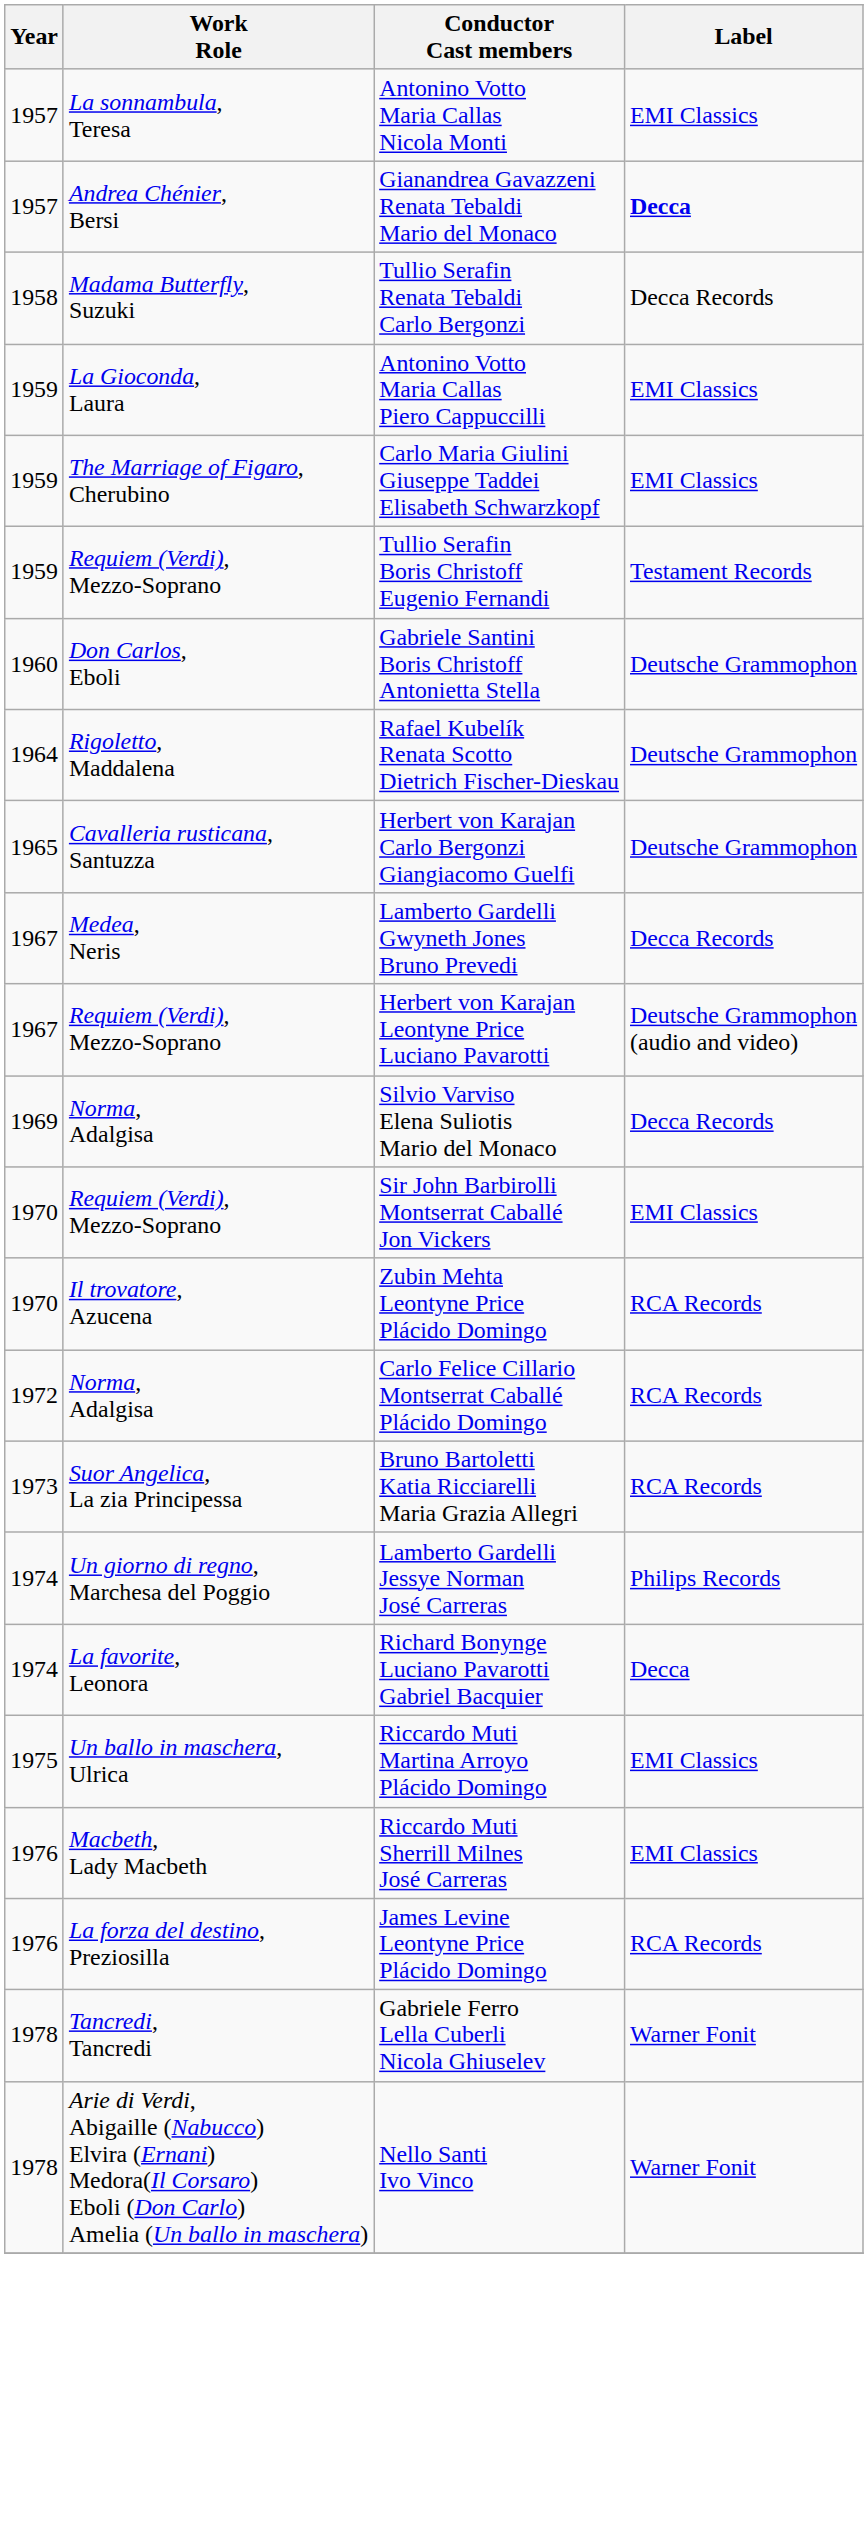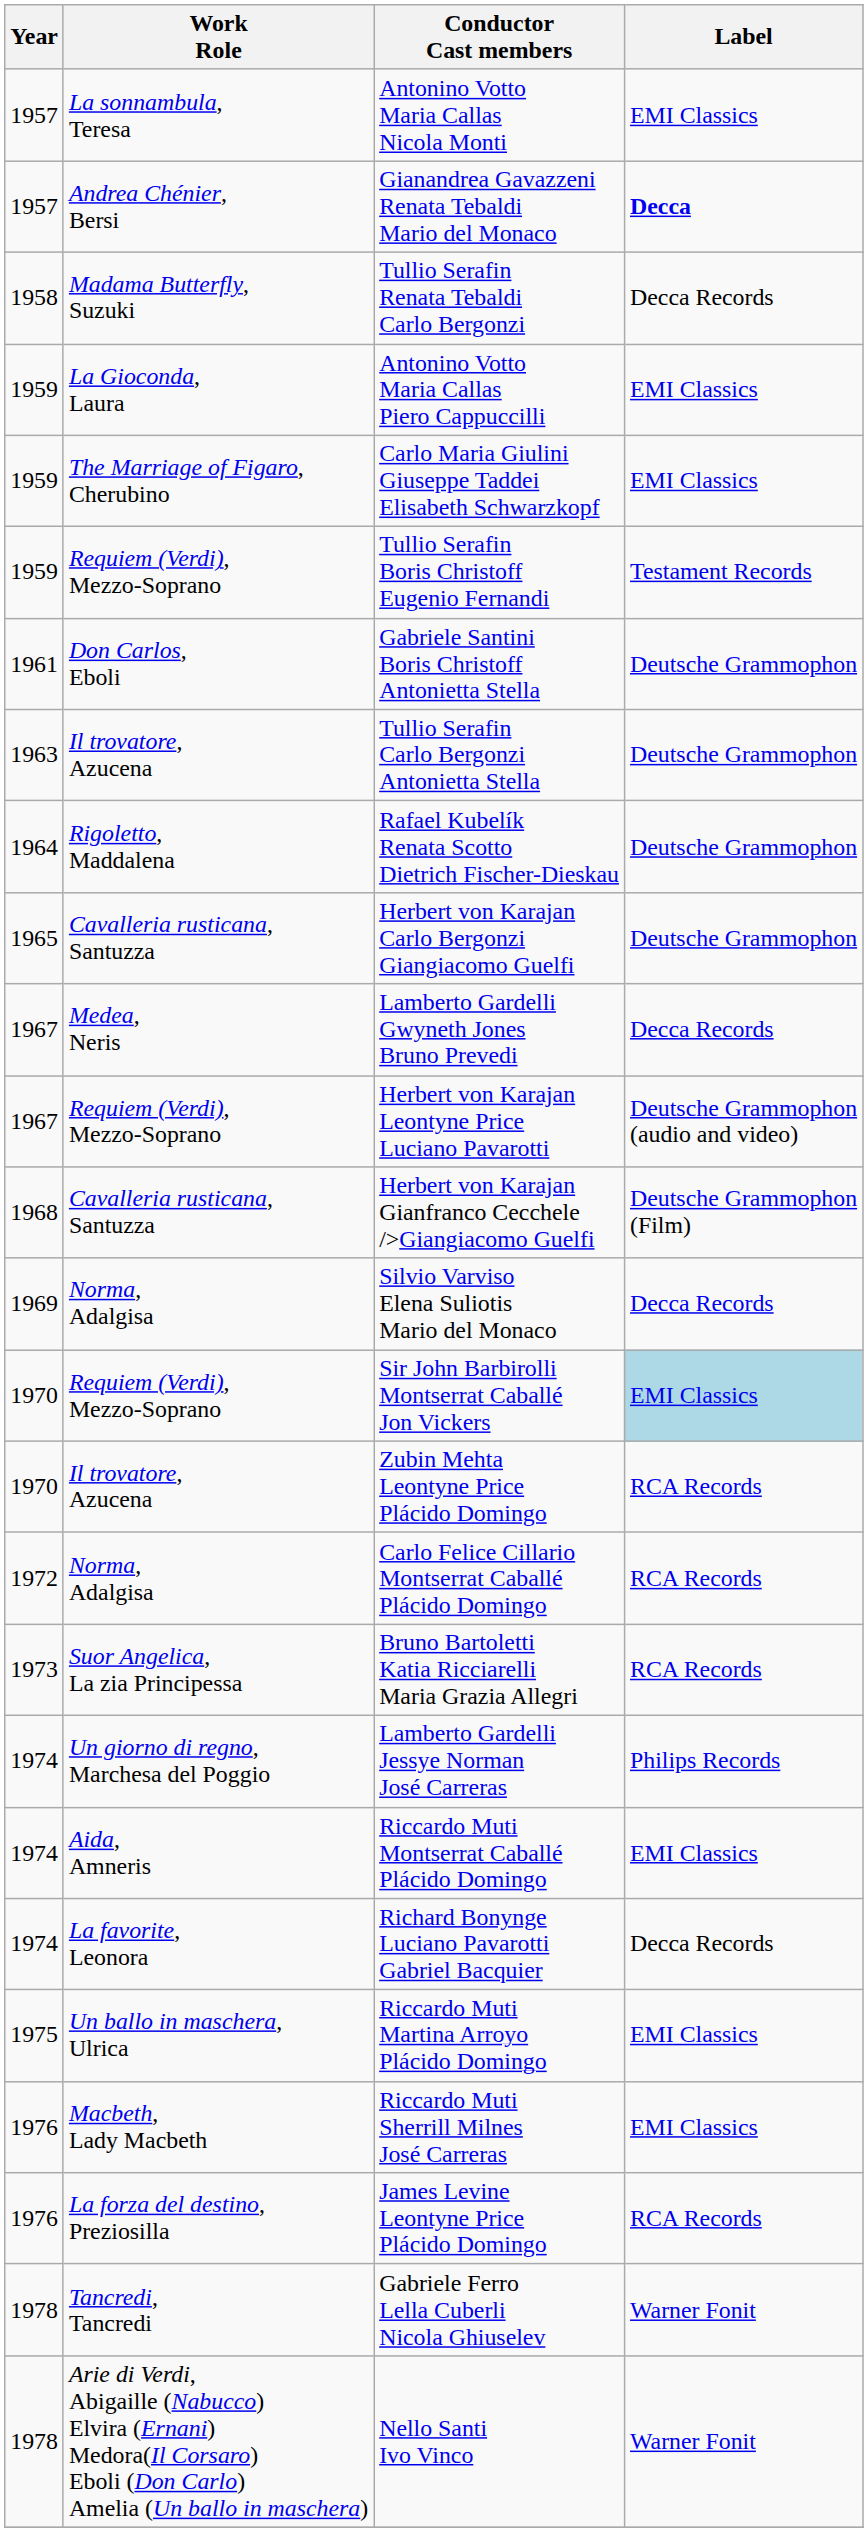Gabriele Santini Boris Christoff Antonietta Stella | Year: 1960 -> 1961
+ row: 1963 | Il trovatore, Azucena | Tullio Serafin Carlo Bergonzi Antonietta Stella | Deutsche Grammophon
+ row: 1968 | Cavalleria rusticana, Santuzza | Herbert von Karajan Gianfranco Cecchele />Giangiacomo Guelfi | Deutsche Grammophon (Film)
Sir John Barbirolli Montserrat Caballé Jon Vickers | Label: no background -> lightblue background
+ row: 1974 | Aida, Amneris | Riccardo Muti Montserrat Caballé Plácido Domingo | EMI Classics
Richard Bonynge Luciano Pavarotti Gabriel Bacquier | Label: Decca -> Decca Records
